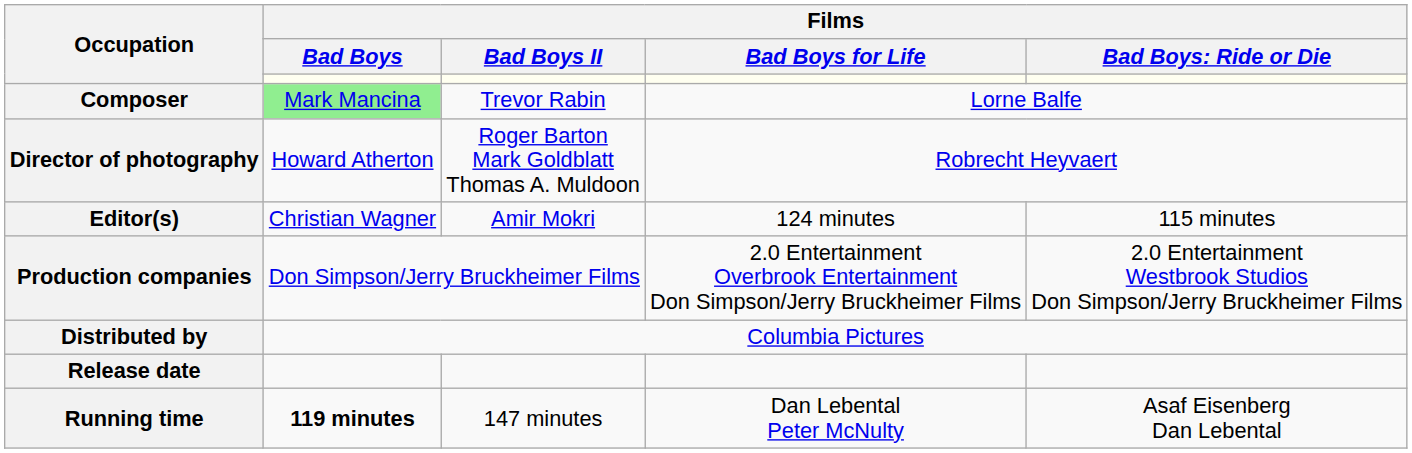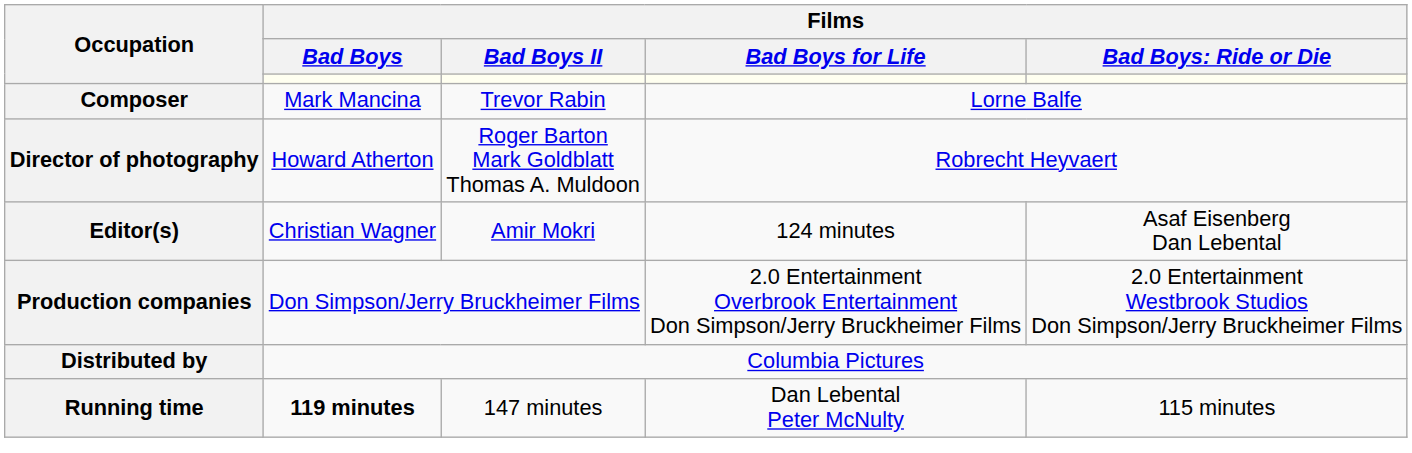Composer | Films / Bad Boys: lightgreen background -> no background
Editor(s) | column 5: 115 minutes -> Asaf Eisenberg Dan Lebental
- row: Release date
Running time | column 5: Asaf Eisenberg Dan Lebental -> 115 minutes
